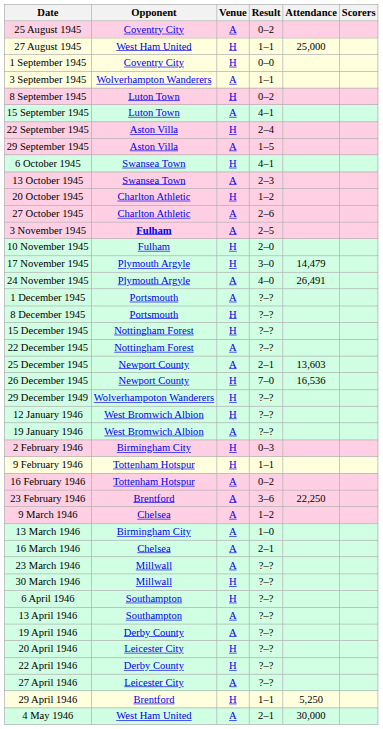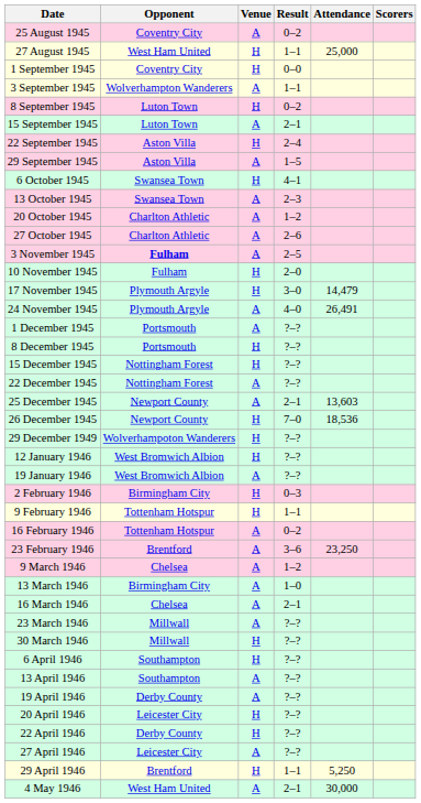15 September 1945 | Result: 4–1 -> 2–1
20 October 1945 | Venue: H -> A
26 December 1945 | Attendance: 16,536 -> 18,536
23 February 1946 | Attendance: 22,250 -> 23,250
